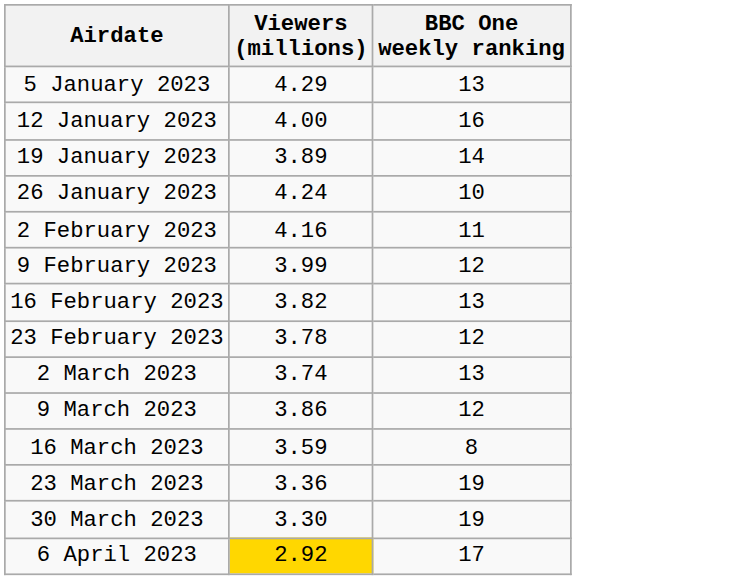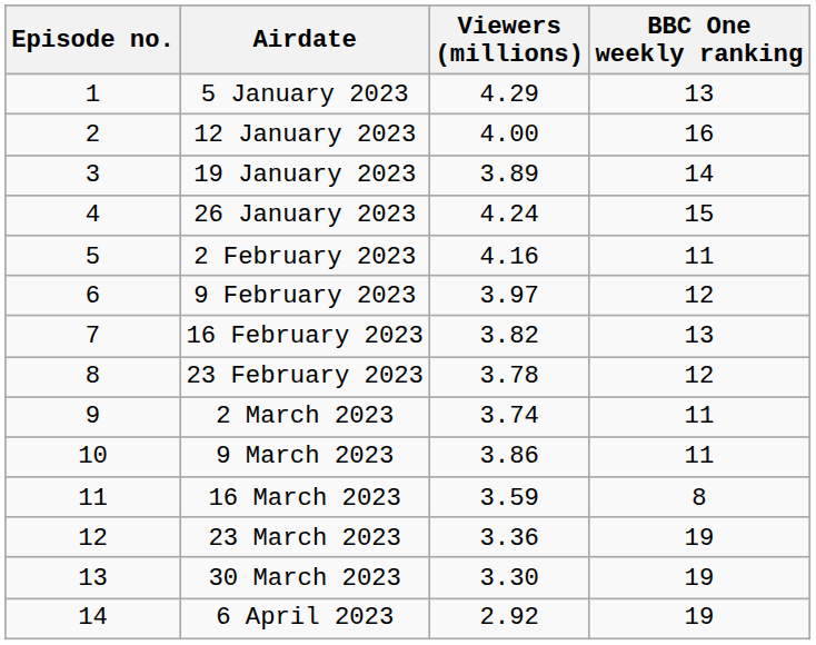+ column: Episode no. | 1 | 2 | 3 | 4 | 5 | 6 | 7 | 8 | 9 | 10 | 11 | 12 | 13 | 14
26 January 2023 | BBC One weekly ranking: 10 -> 15
9 February 2023 | Viewers (millions): 3.99 -> 3.97
2 March 2023 | BBC One weekly ranking: 13 -> 11
9 March 2023 | BBC One weekly ranking: 12 -> 11
6 April 2023 | Viewers (millions): gold background -> no background
6 April 2023 | BBC One weekly ranking: 17 -> 19
